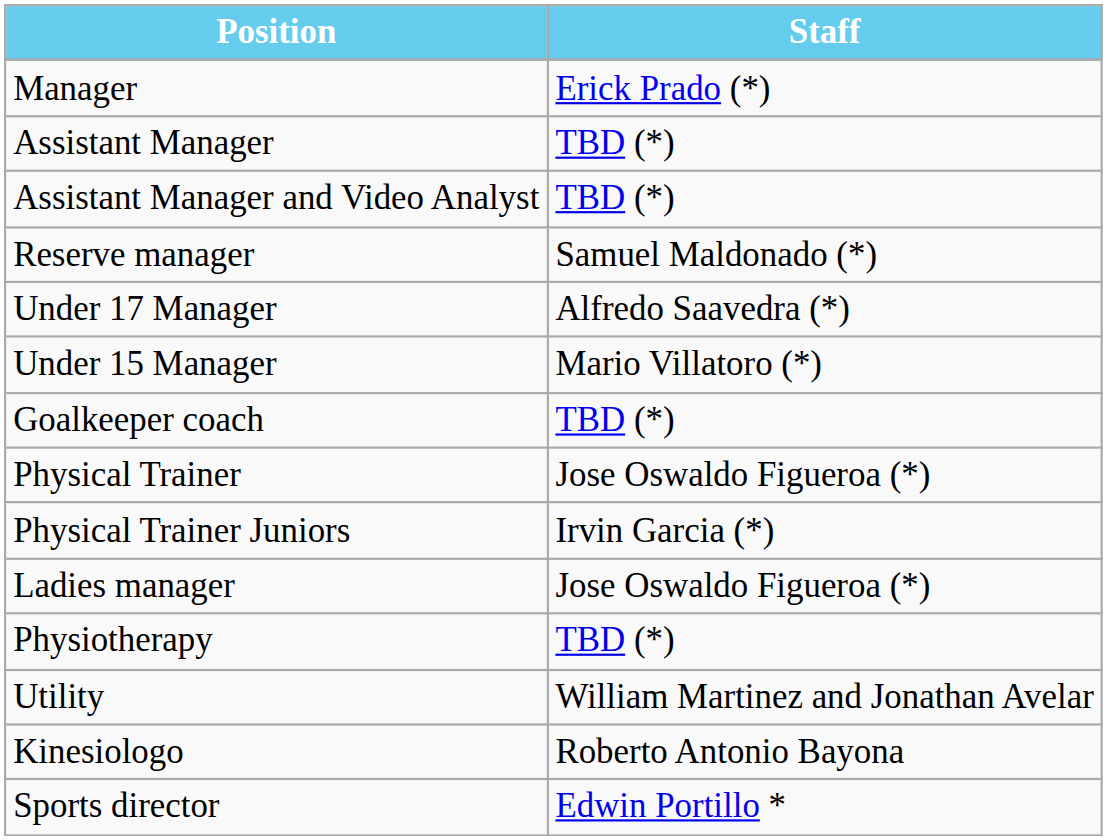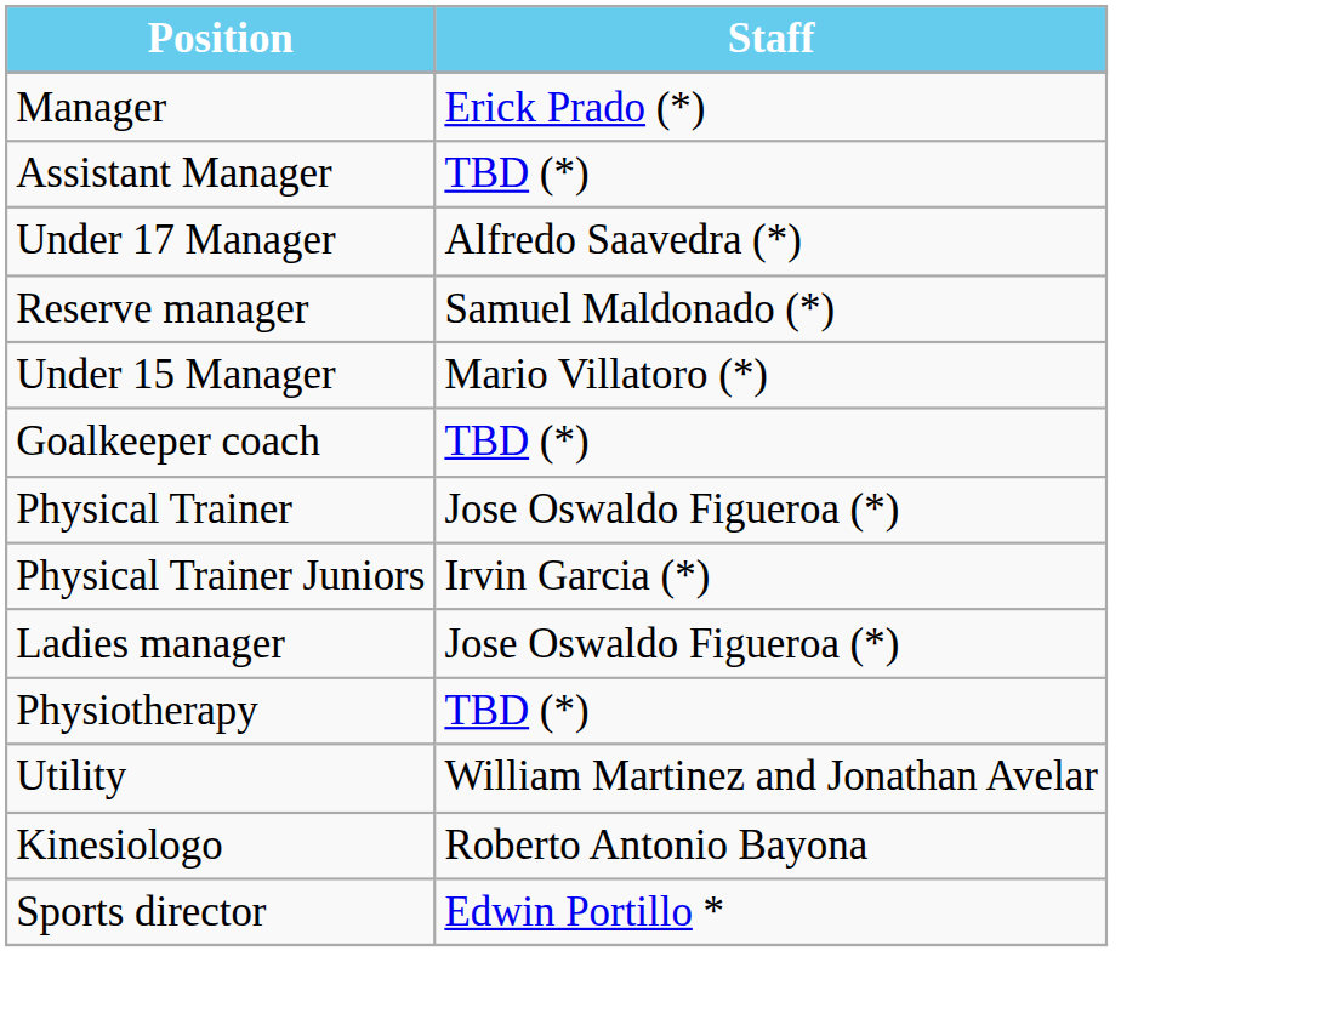- row: Assistant Manager and Video Analyst | TBD (*)
rows swapped: Reserve manager <-> Under 17 Manager
